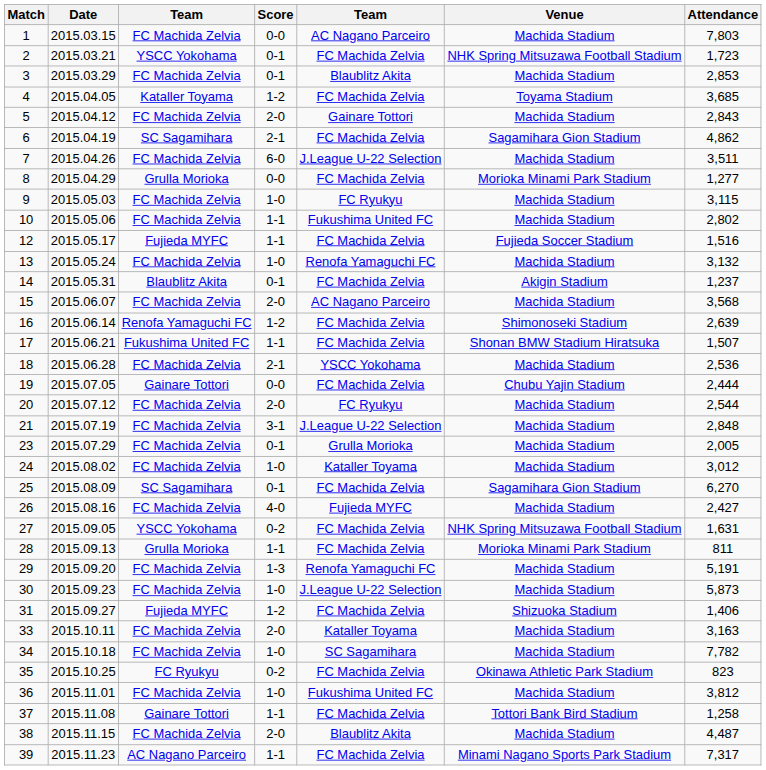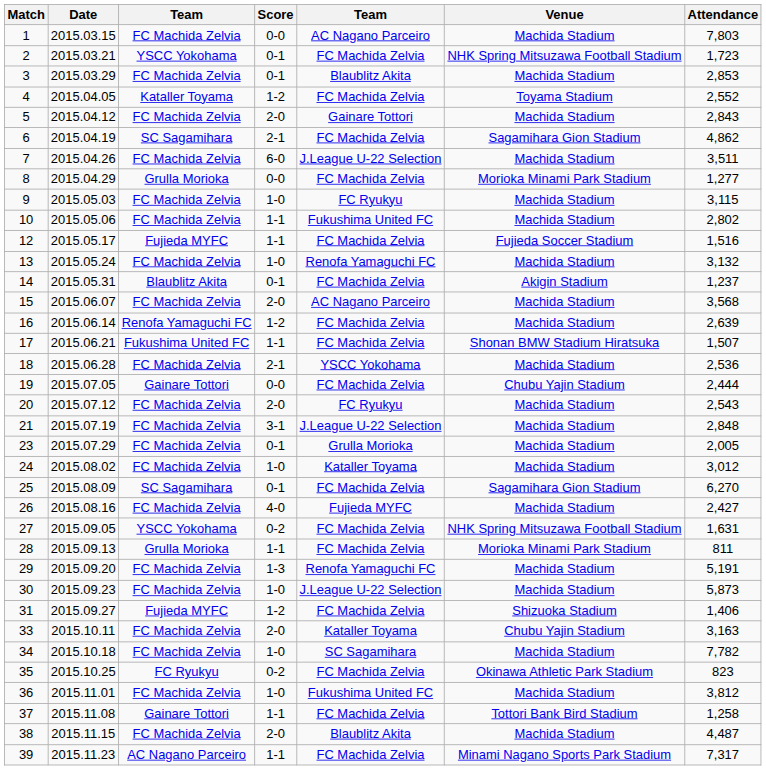4 | Attendance: 3,685 -> 2,552
16 | Venue: Shimonoseki Stadium -> Machida Stadium
20 | Attendance: 2,544 -> 2,543
33 | Venue: Machida Stadium -> Chubu Yajin Stadium
